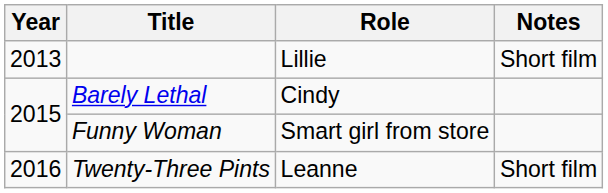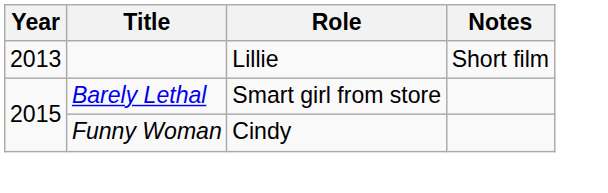Barely Lethal | Role: Cindy -> Smart girl from store
Funny Woman | Role: Smart girl from store -> Cindy
- row: 2016 | Twenty-Three Pints | Leanne | Short film
